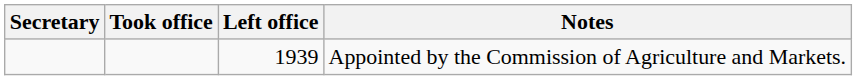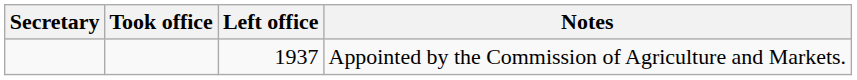Appointed by the Commission of Agriculture and Markets. | Left office: 1939 -> 1937
